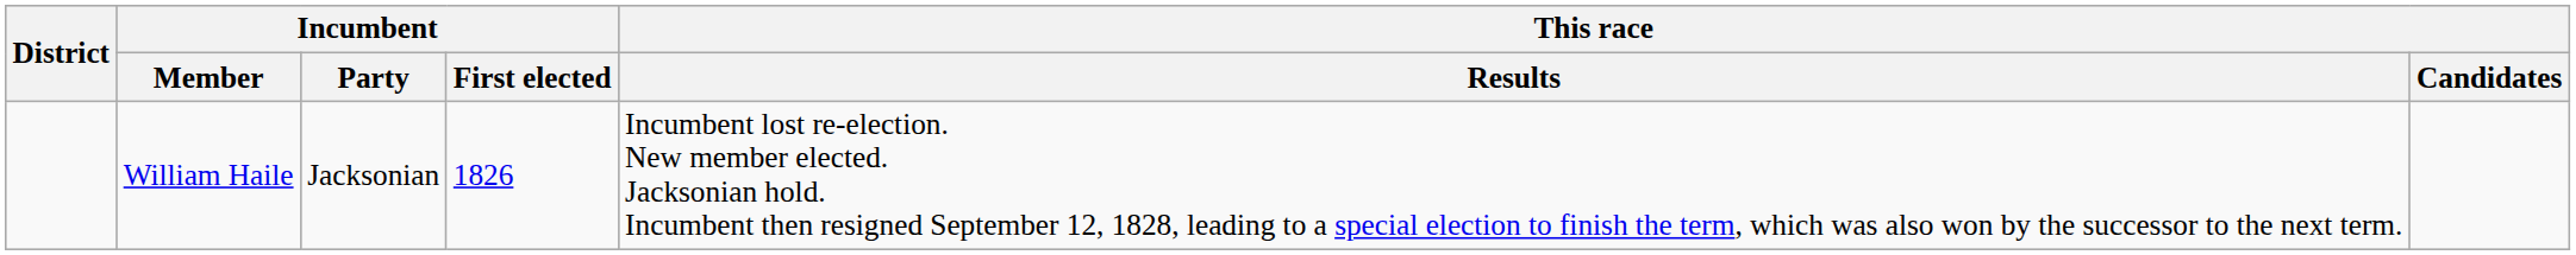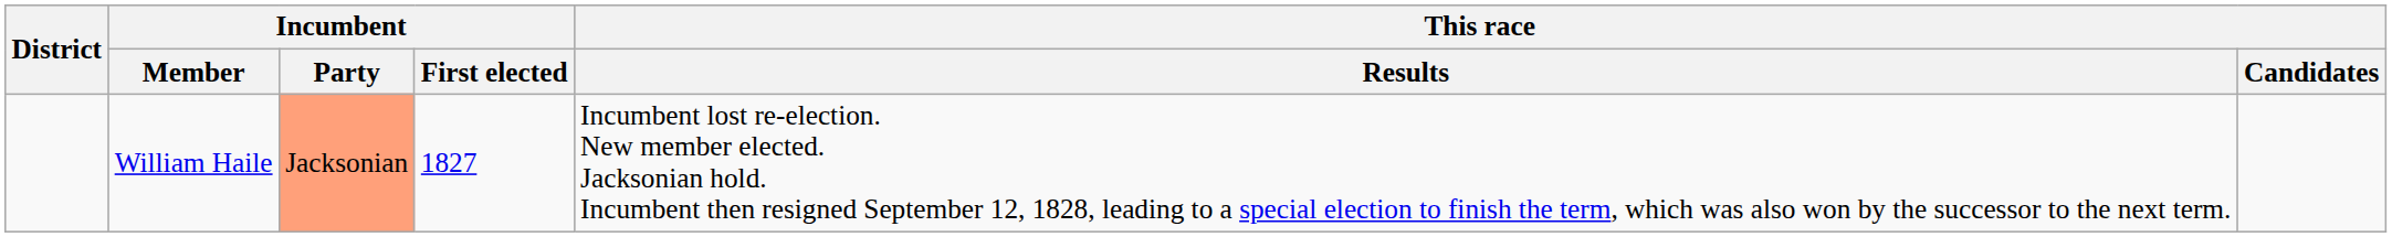William Haile | Incumbent / Party: no background -> lightsalmon background
William Haile | Incumbent / First elected: 1826 -> 1827
